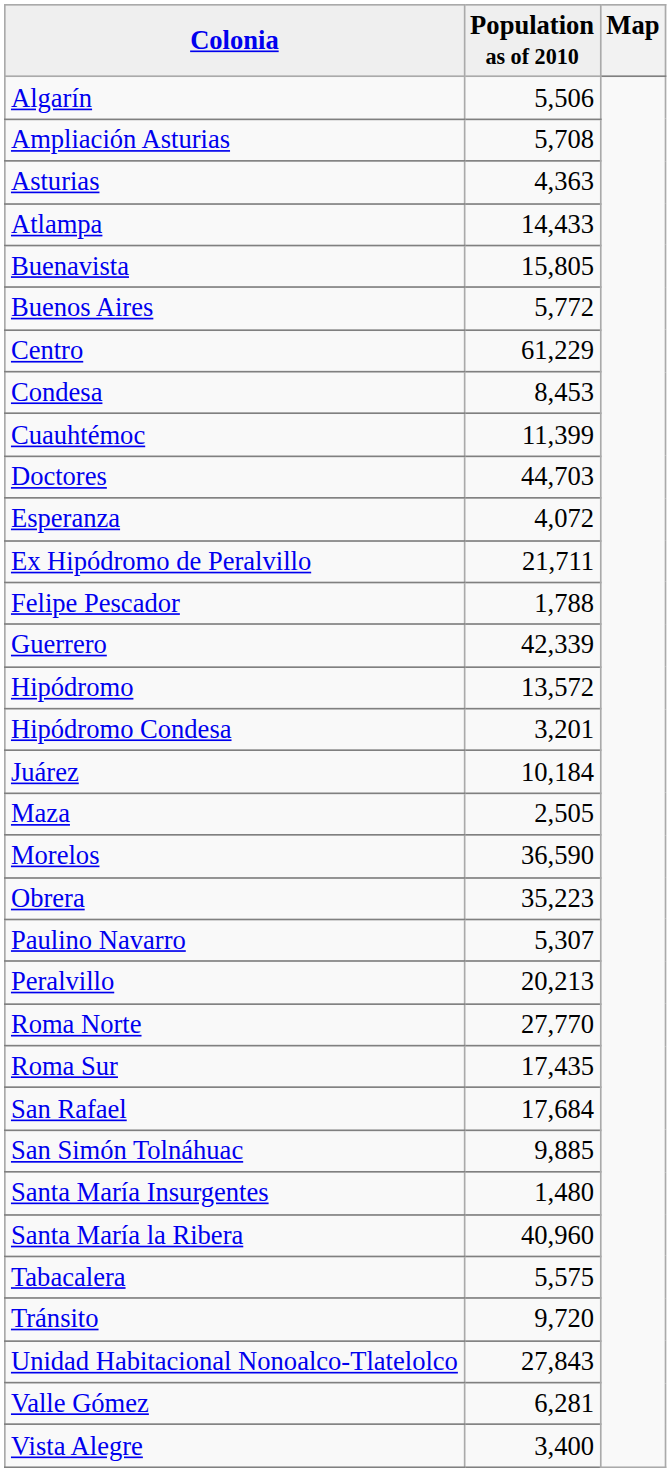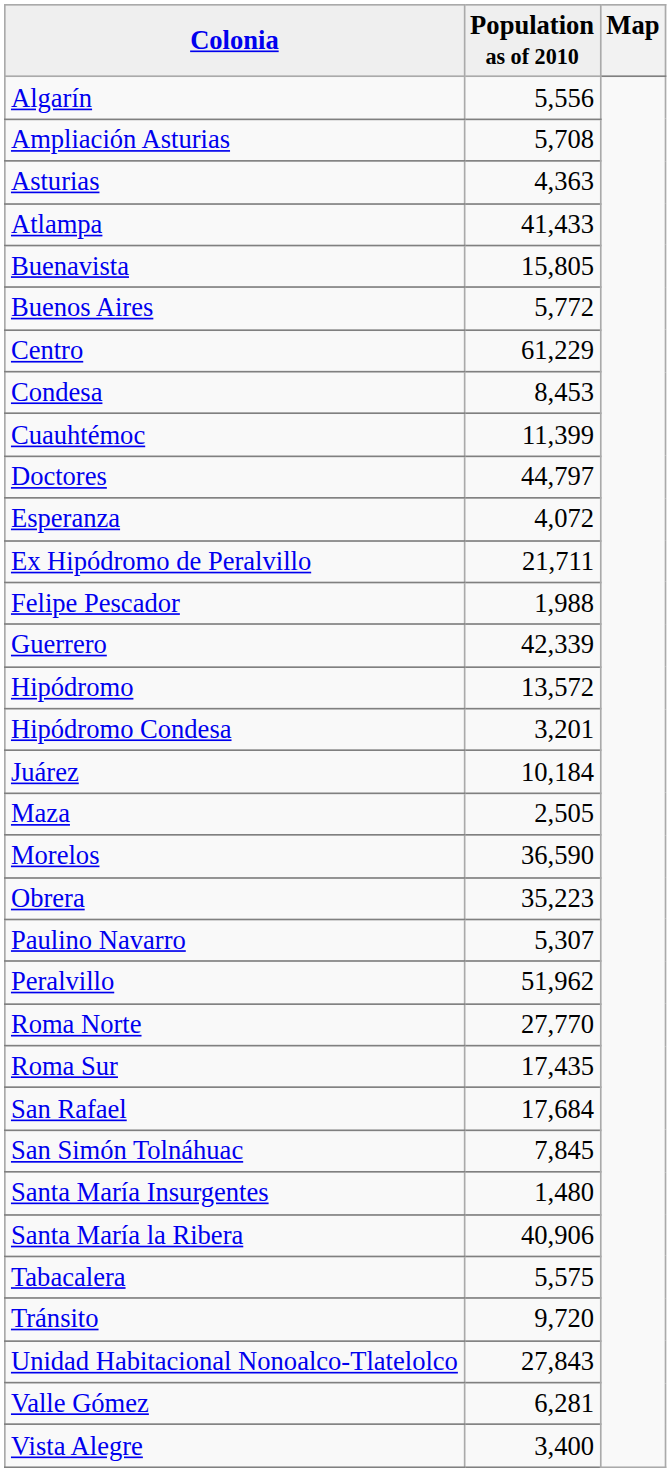Algarín | Population as of 2010: 5,506 -> 5,556
Atlampa | Population as of 2010: 14,433 -> 41,433
Doctores | Population as of 2010: 44,703 -> 44,797
Felipe Pescador | Population as of 2010: 1,788 -> 1,988
Peralvillo | Population as of 2010: 20,213 -> 51,962
San Simón Tolnáhuac | Population as of 2010: 9,885 -> 7,845
Santa María la Ribera | Population as of 2010: 40,960 -> 40,906
